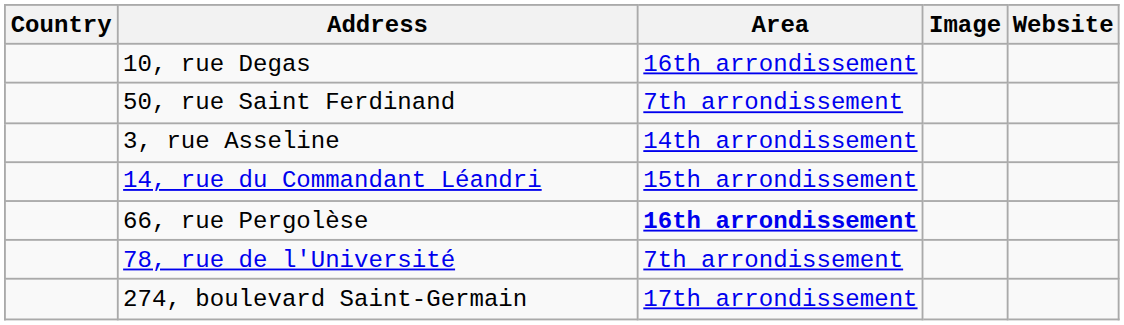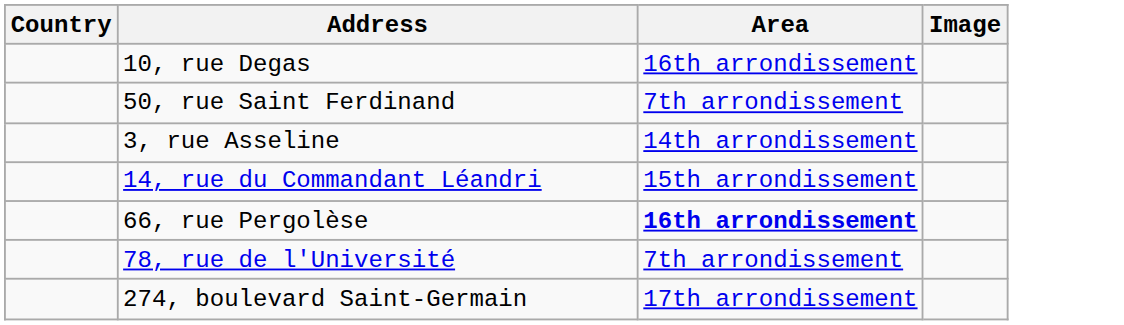- column: Website
